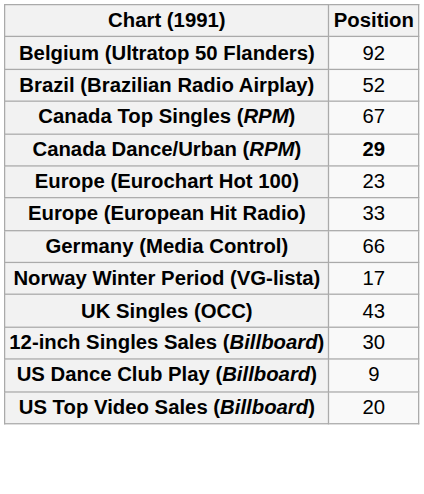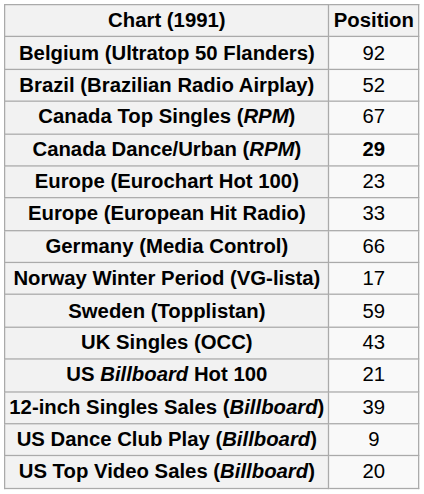+ row: Sweden (Topplistan) | 59
+ row: US Billboard Hot 100 | 21
12-inch Singles Sales (Billboard) | Position: 30 -> 39
